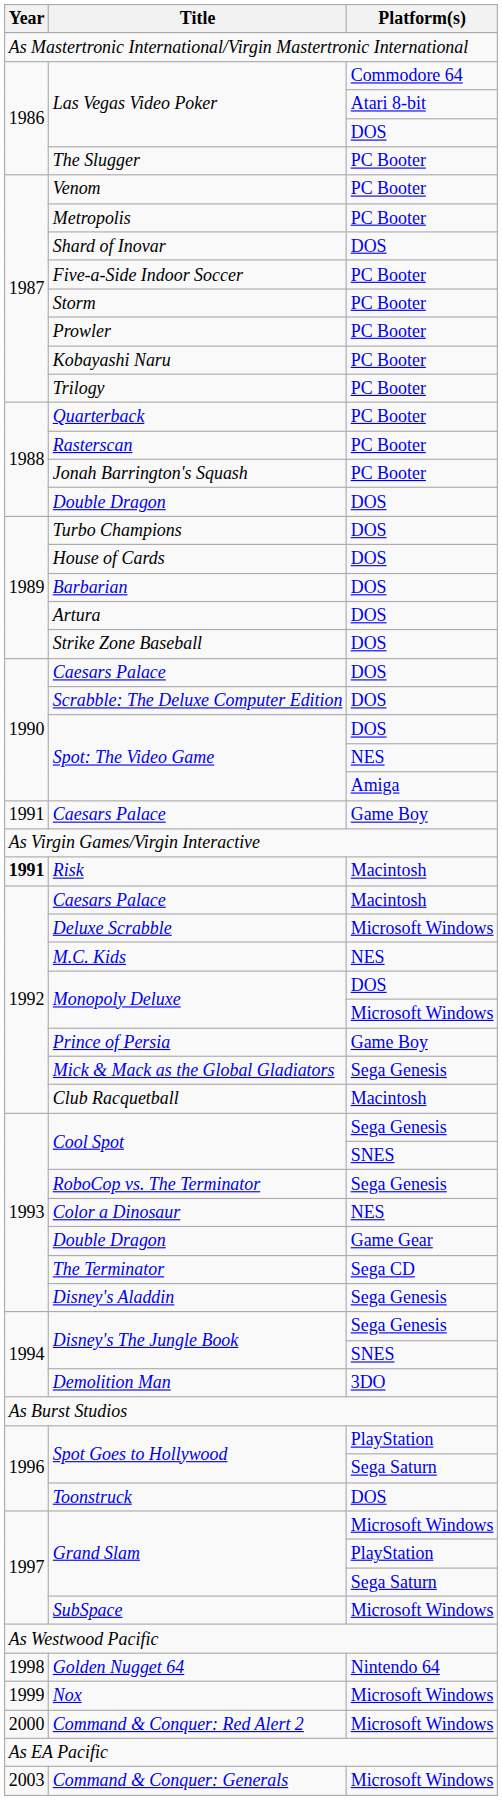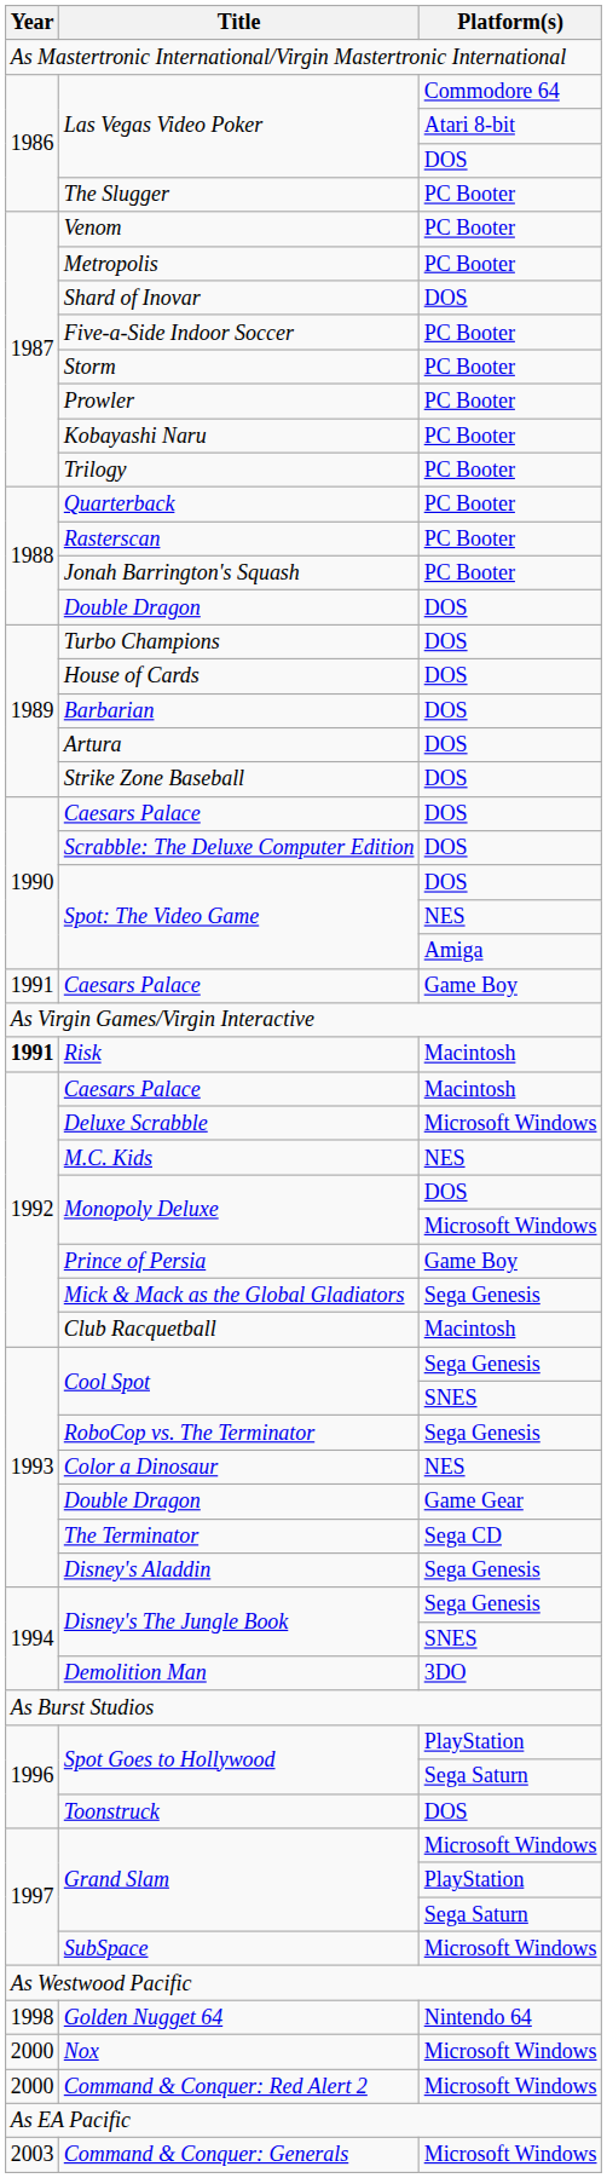Nox | Year: 1999 -> 2000
